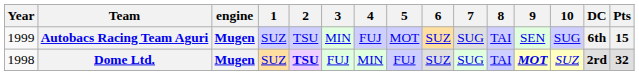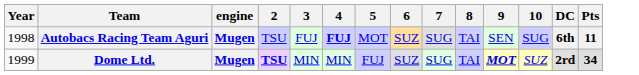- column: 1 | SUZ | SUZ
Autobacs Racing Team Aguri | Year: 1999 -> 1998
Autobacs Racing Team Aguri | 3: MIN -> FUJ
Autobacs Racing Team Aguri | 4: normal -> bold
Autobacs Racing Team Aguri | Pts: 15 -> 11
Dome Ltd. | Year: 1998 -> 1999
Dome Ltd. | 3: FUJ -> MIN
Dome Ltd. | Pts: 32 -> 34
